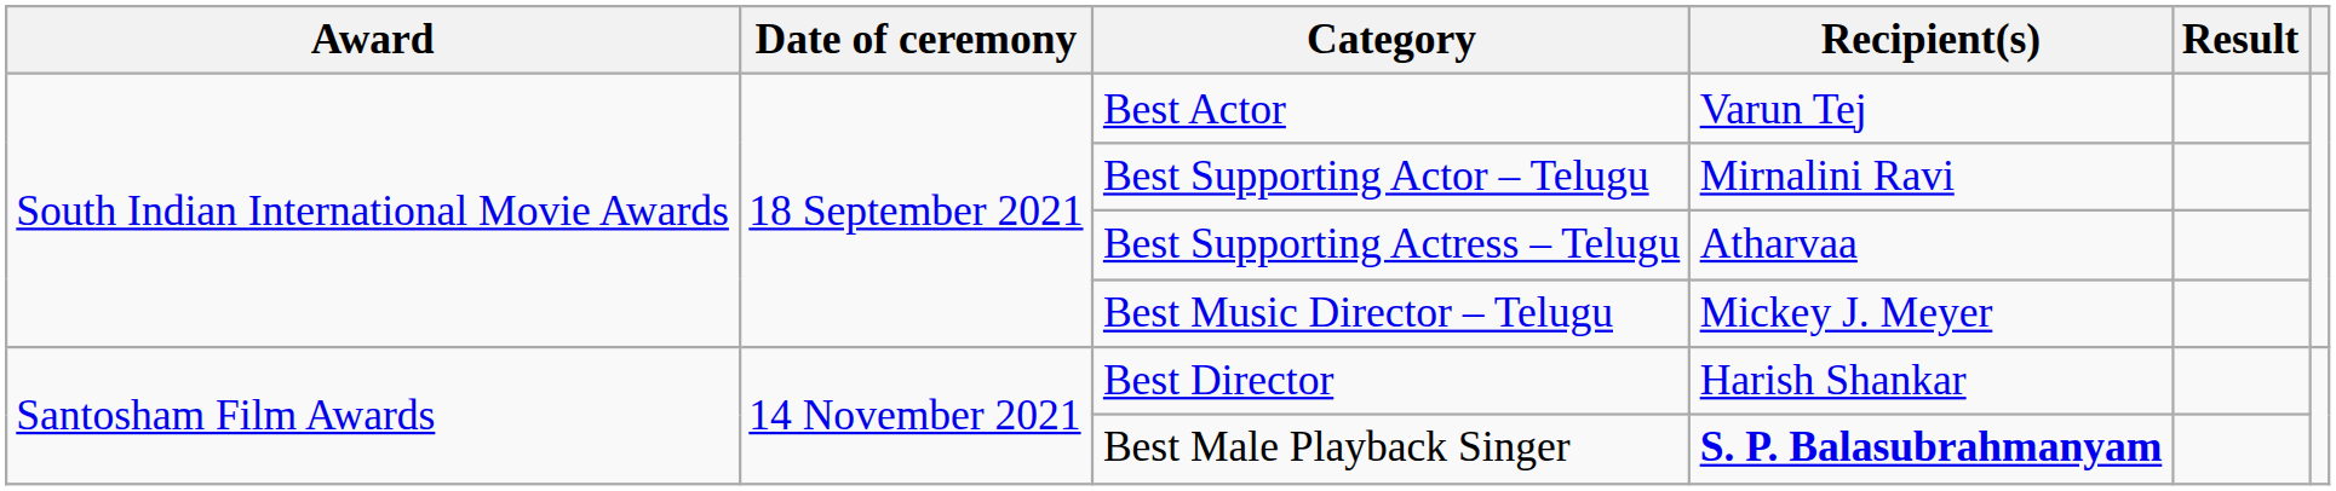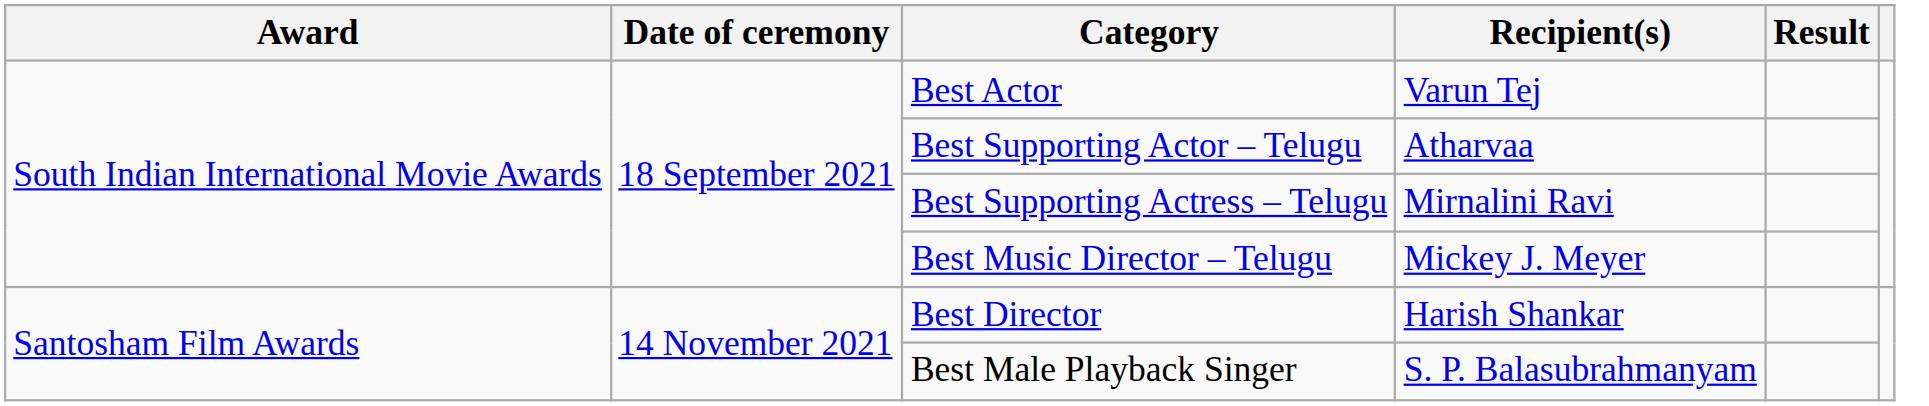Best Supporting Actor – Telugu | Recipient(s): Mirnalini Ravi -> Atharvaa
Best Supporting Actress – Telugu | Recipient(s): Atharvaa -> Mirnalini Ravi
Best Male Playback Singer | Recipient(s): bold -> normal
